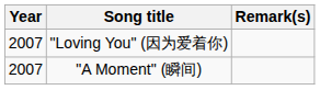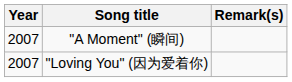rows swapped: "A Moment" (瞬间) <-> "Loving You" (因为爱着你)
